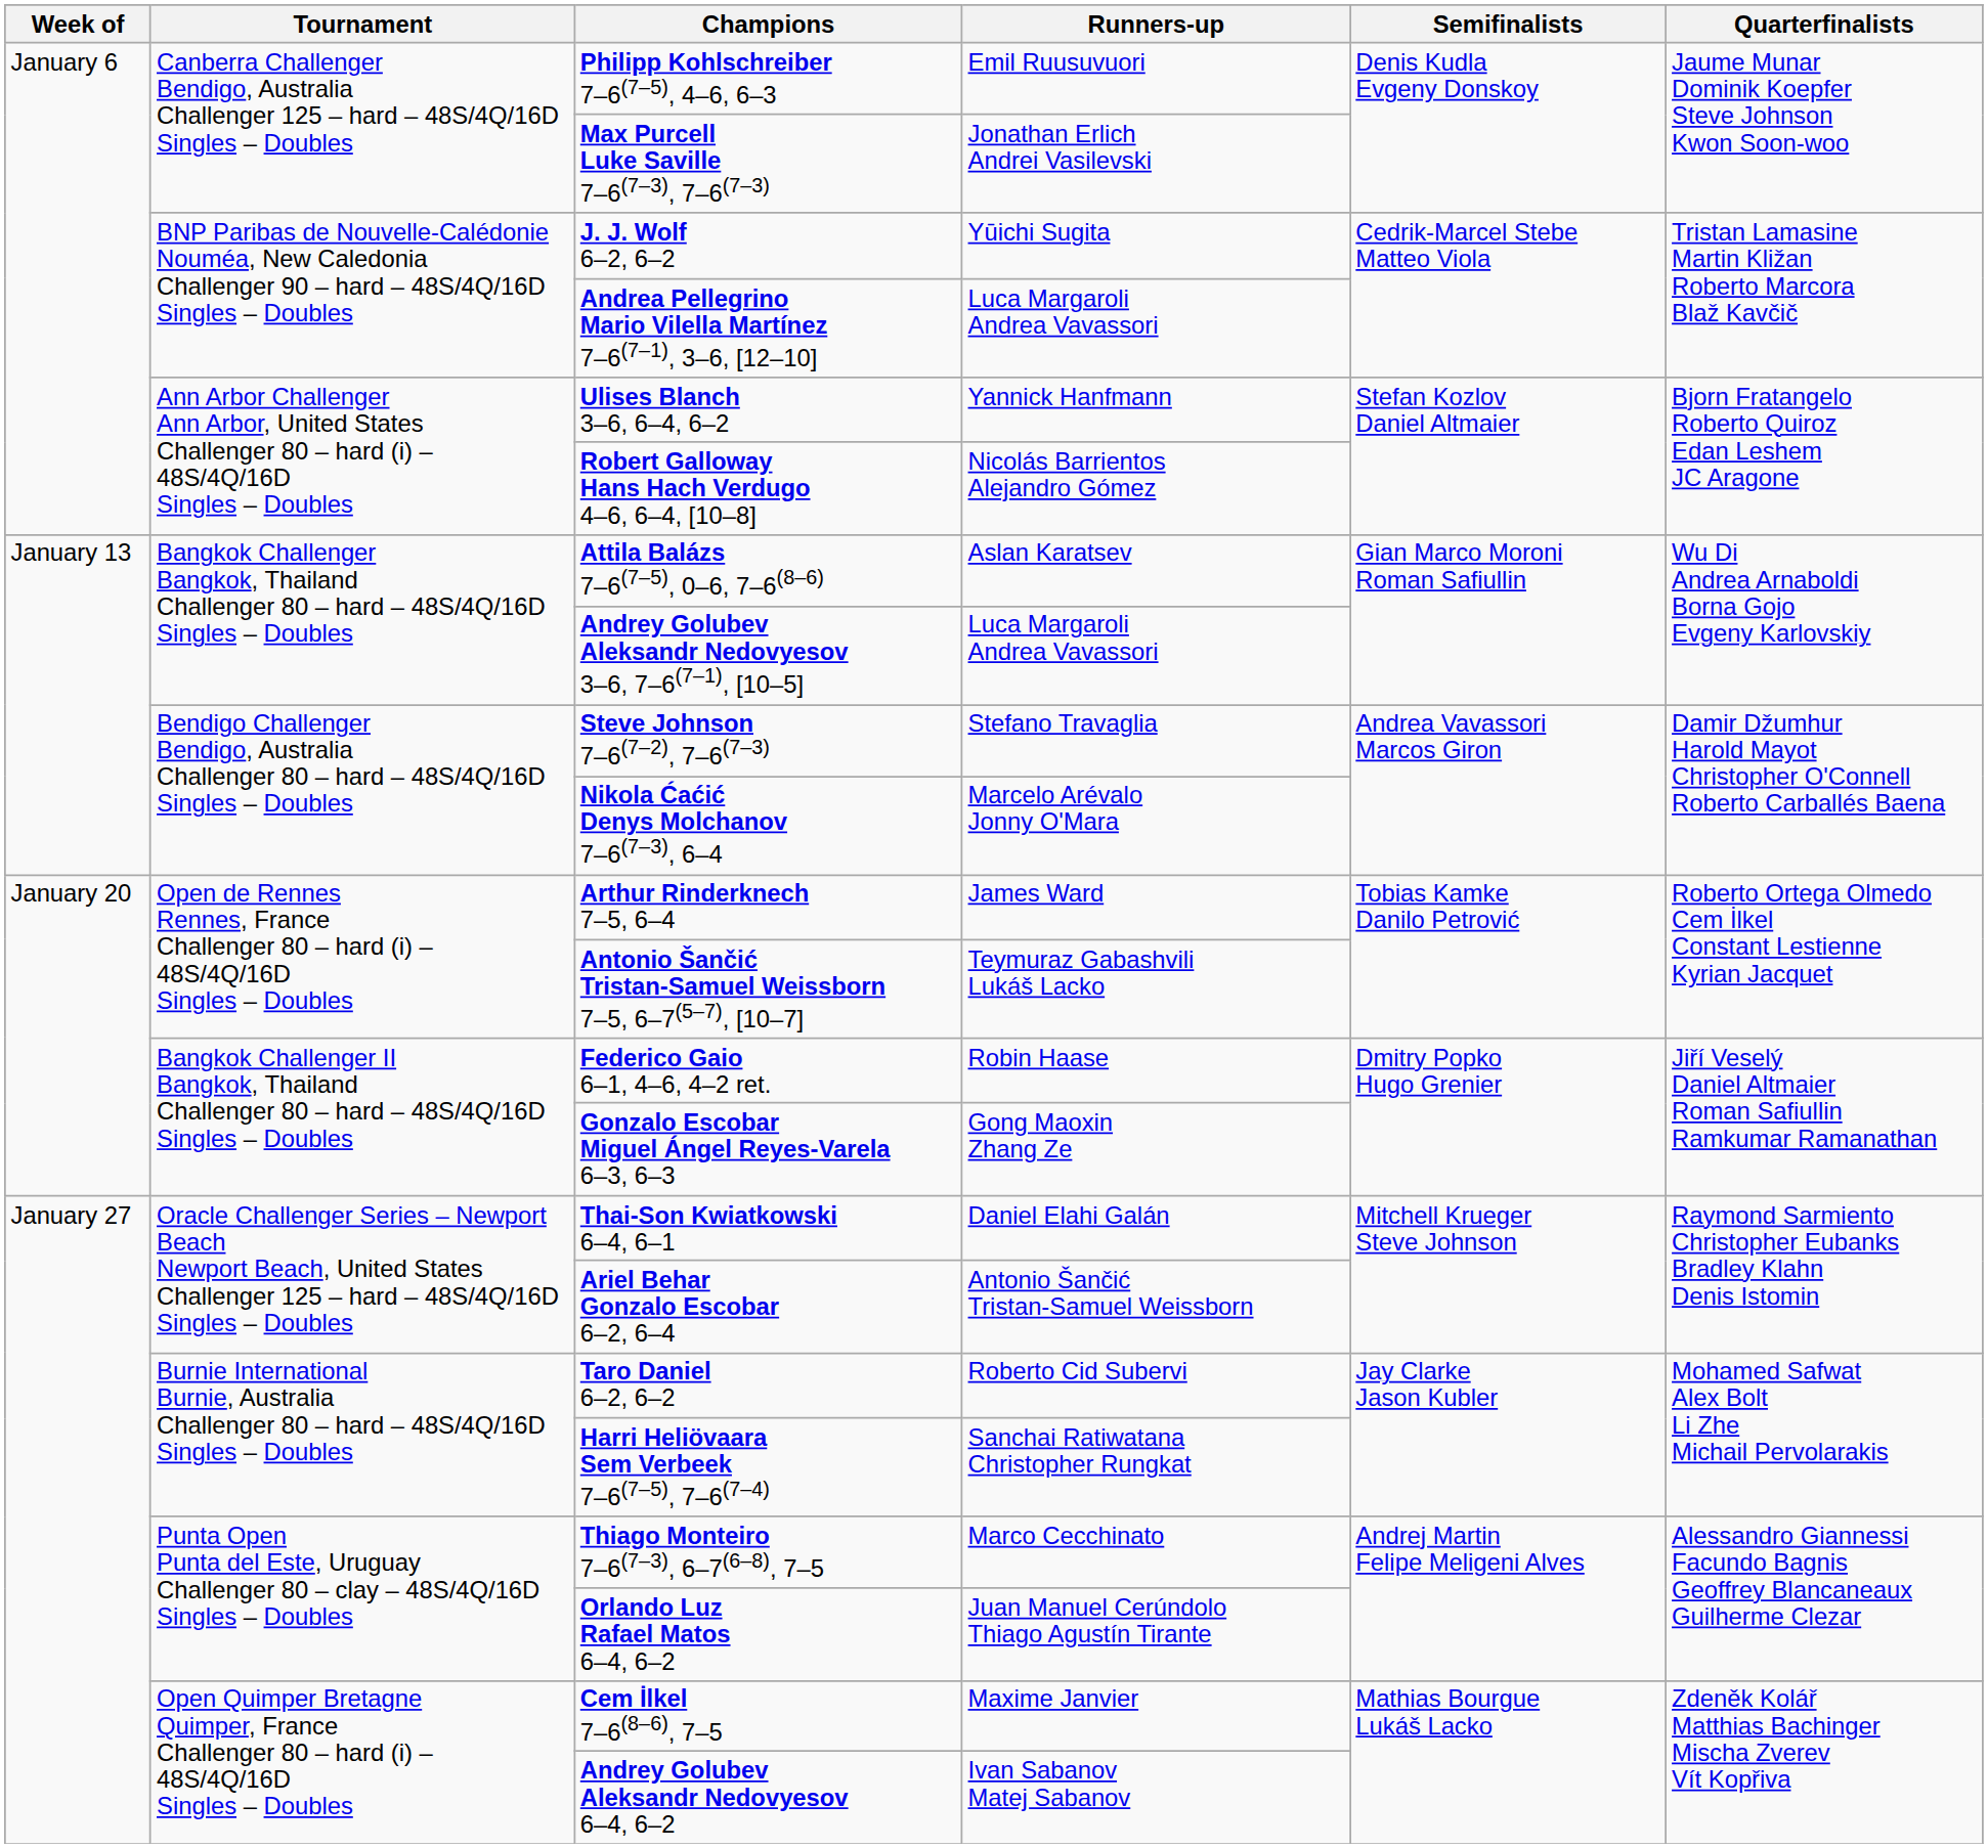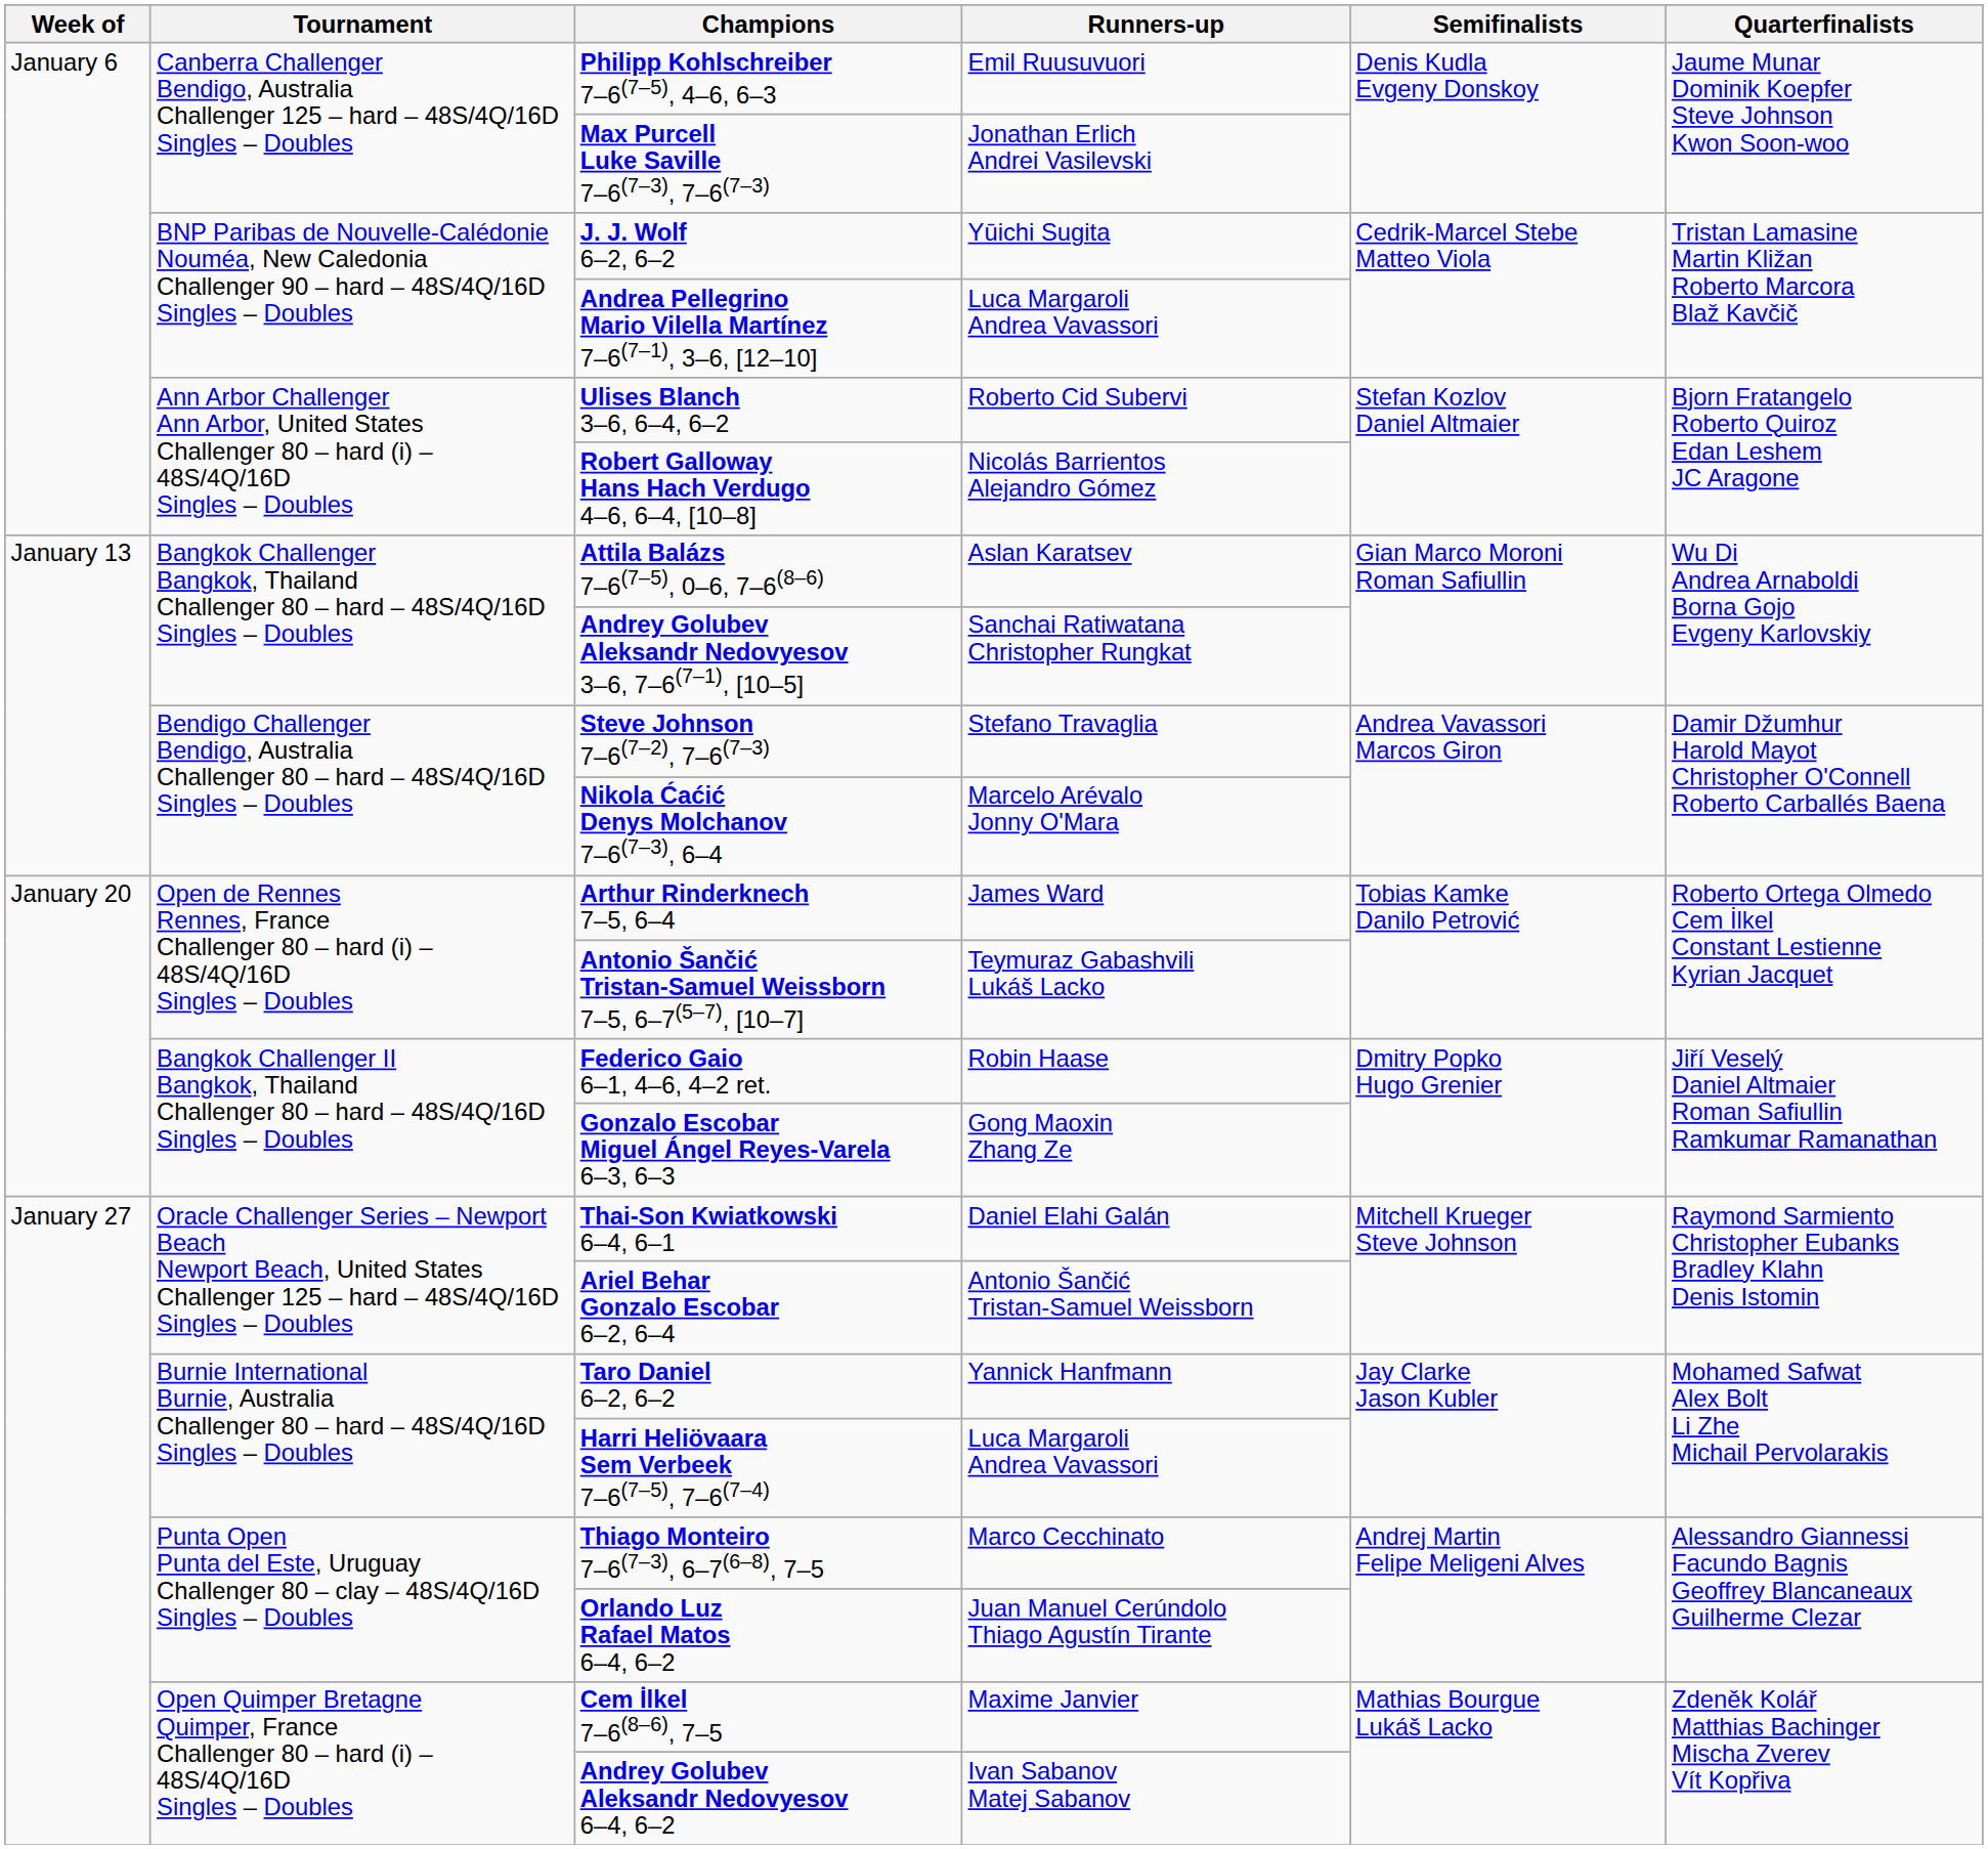Ulises Blanch 3–6, 6–4, 6–2 | Runners-up: Yannick Hanfmann -> Roberto Cid Subervi
Andrey Golubev Aleksandr Nedovyesov 3–6, 7–6(7–1), [10–5] | Runners-up: Luca Margaroli Andrea Vavassori -> Sanchai Ratiwatana Christopher Rungkat
Taro Daniel 6–2, 6–2 | Runners-up: Roberto Cid Subervi -> Yannick Hanfmann
Harri Heliövaara Sem Verbeek 7–6(7–5), 7–6(7–4) | Runners-up: Sanchai Ratiwatana Christopher Rungkat -> Luca Margaroli Andrea Vavassori
